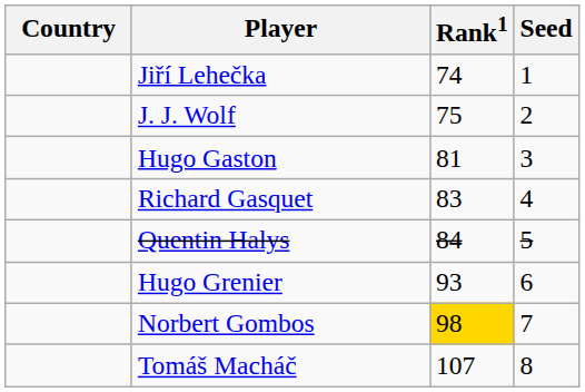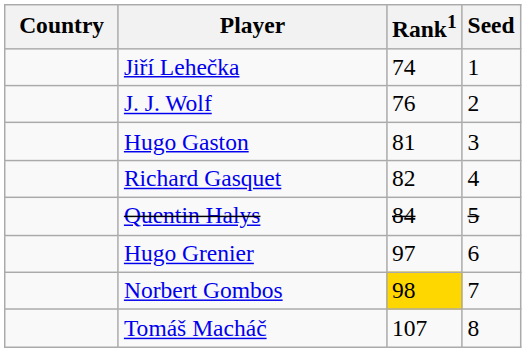J. J. Wolf | Rank1: 75 -> 76
Richard Gasquet | Rank1: 83 -> 82
Hugo Grenier | Rank1: 93 -> 97
